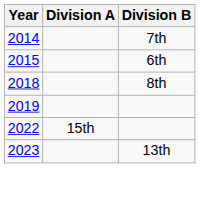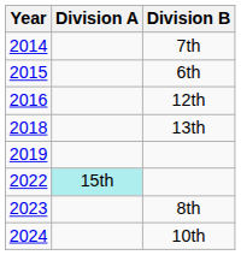+ row: 2016 | 12th
2018 | Division B: 8th -> 13th
2022 | Division A: no background -> paleturquoise background
2023 | Division B: 13th -> 8th
+ row: 2024 | 10th
